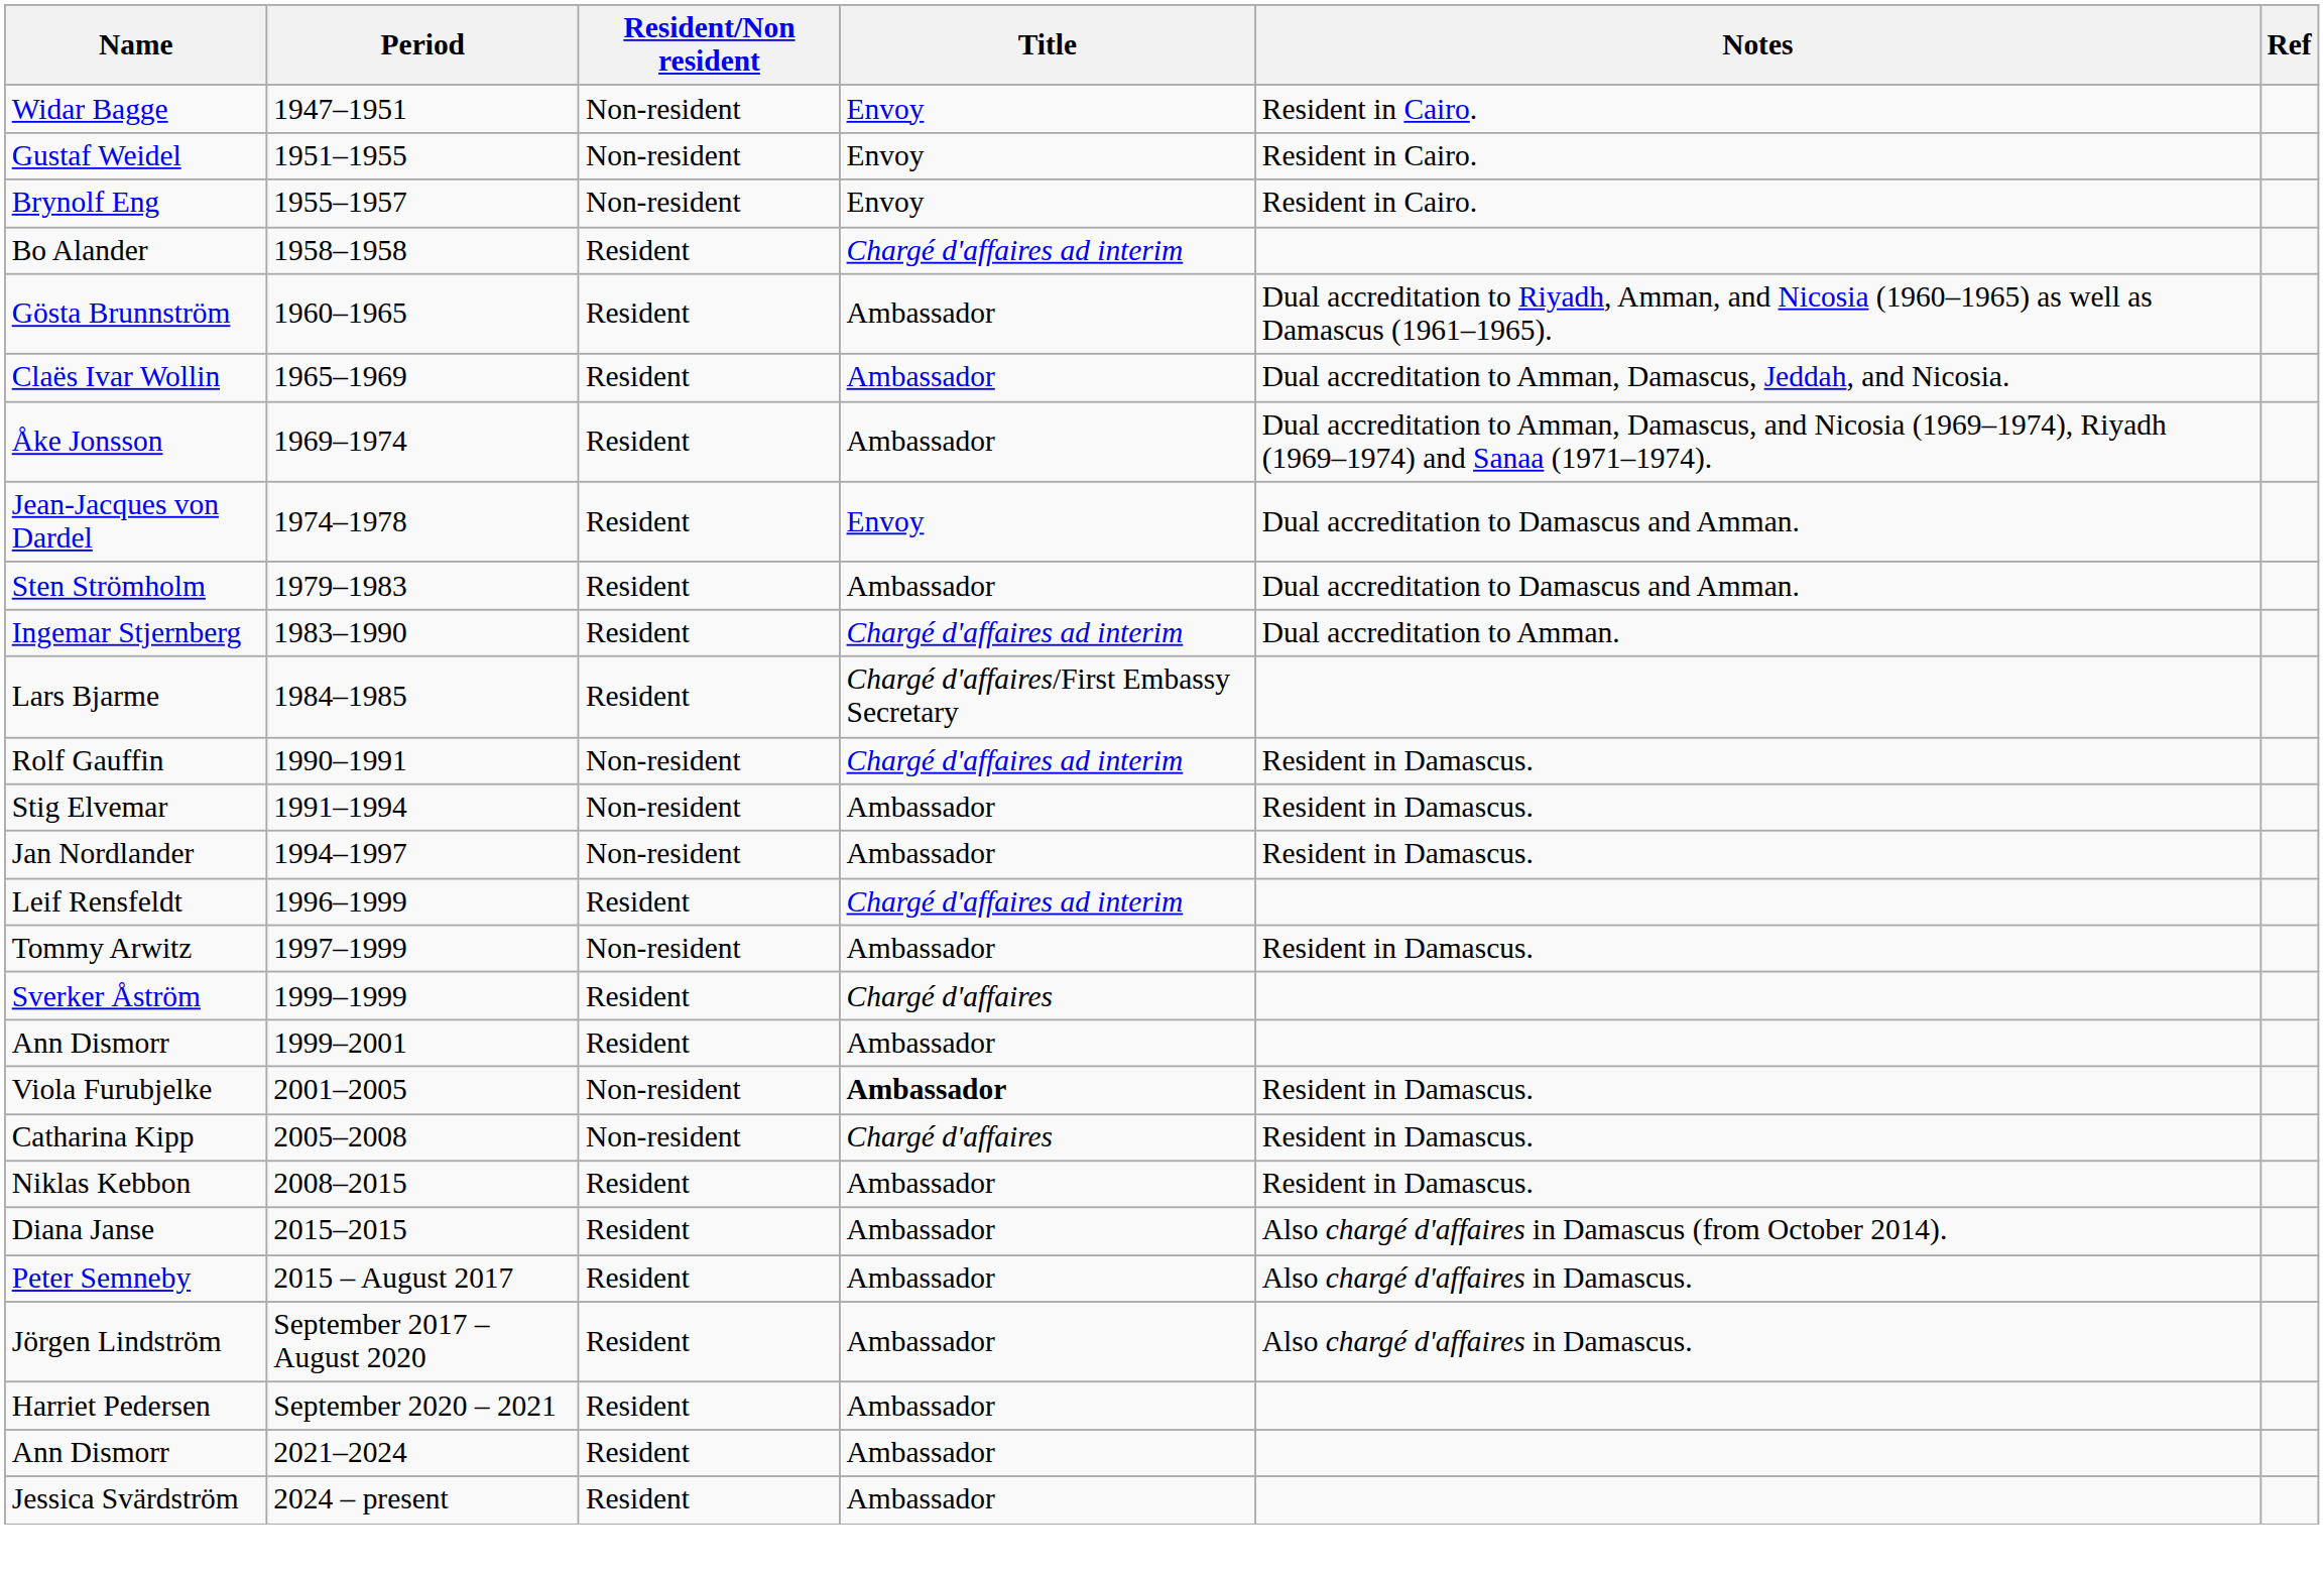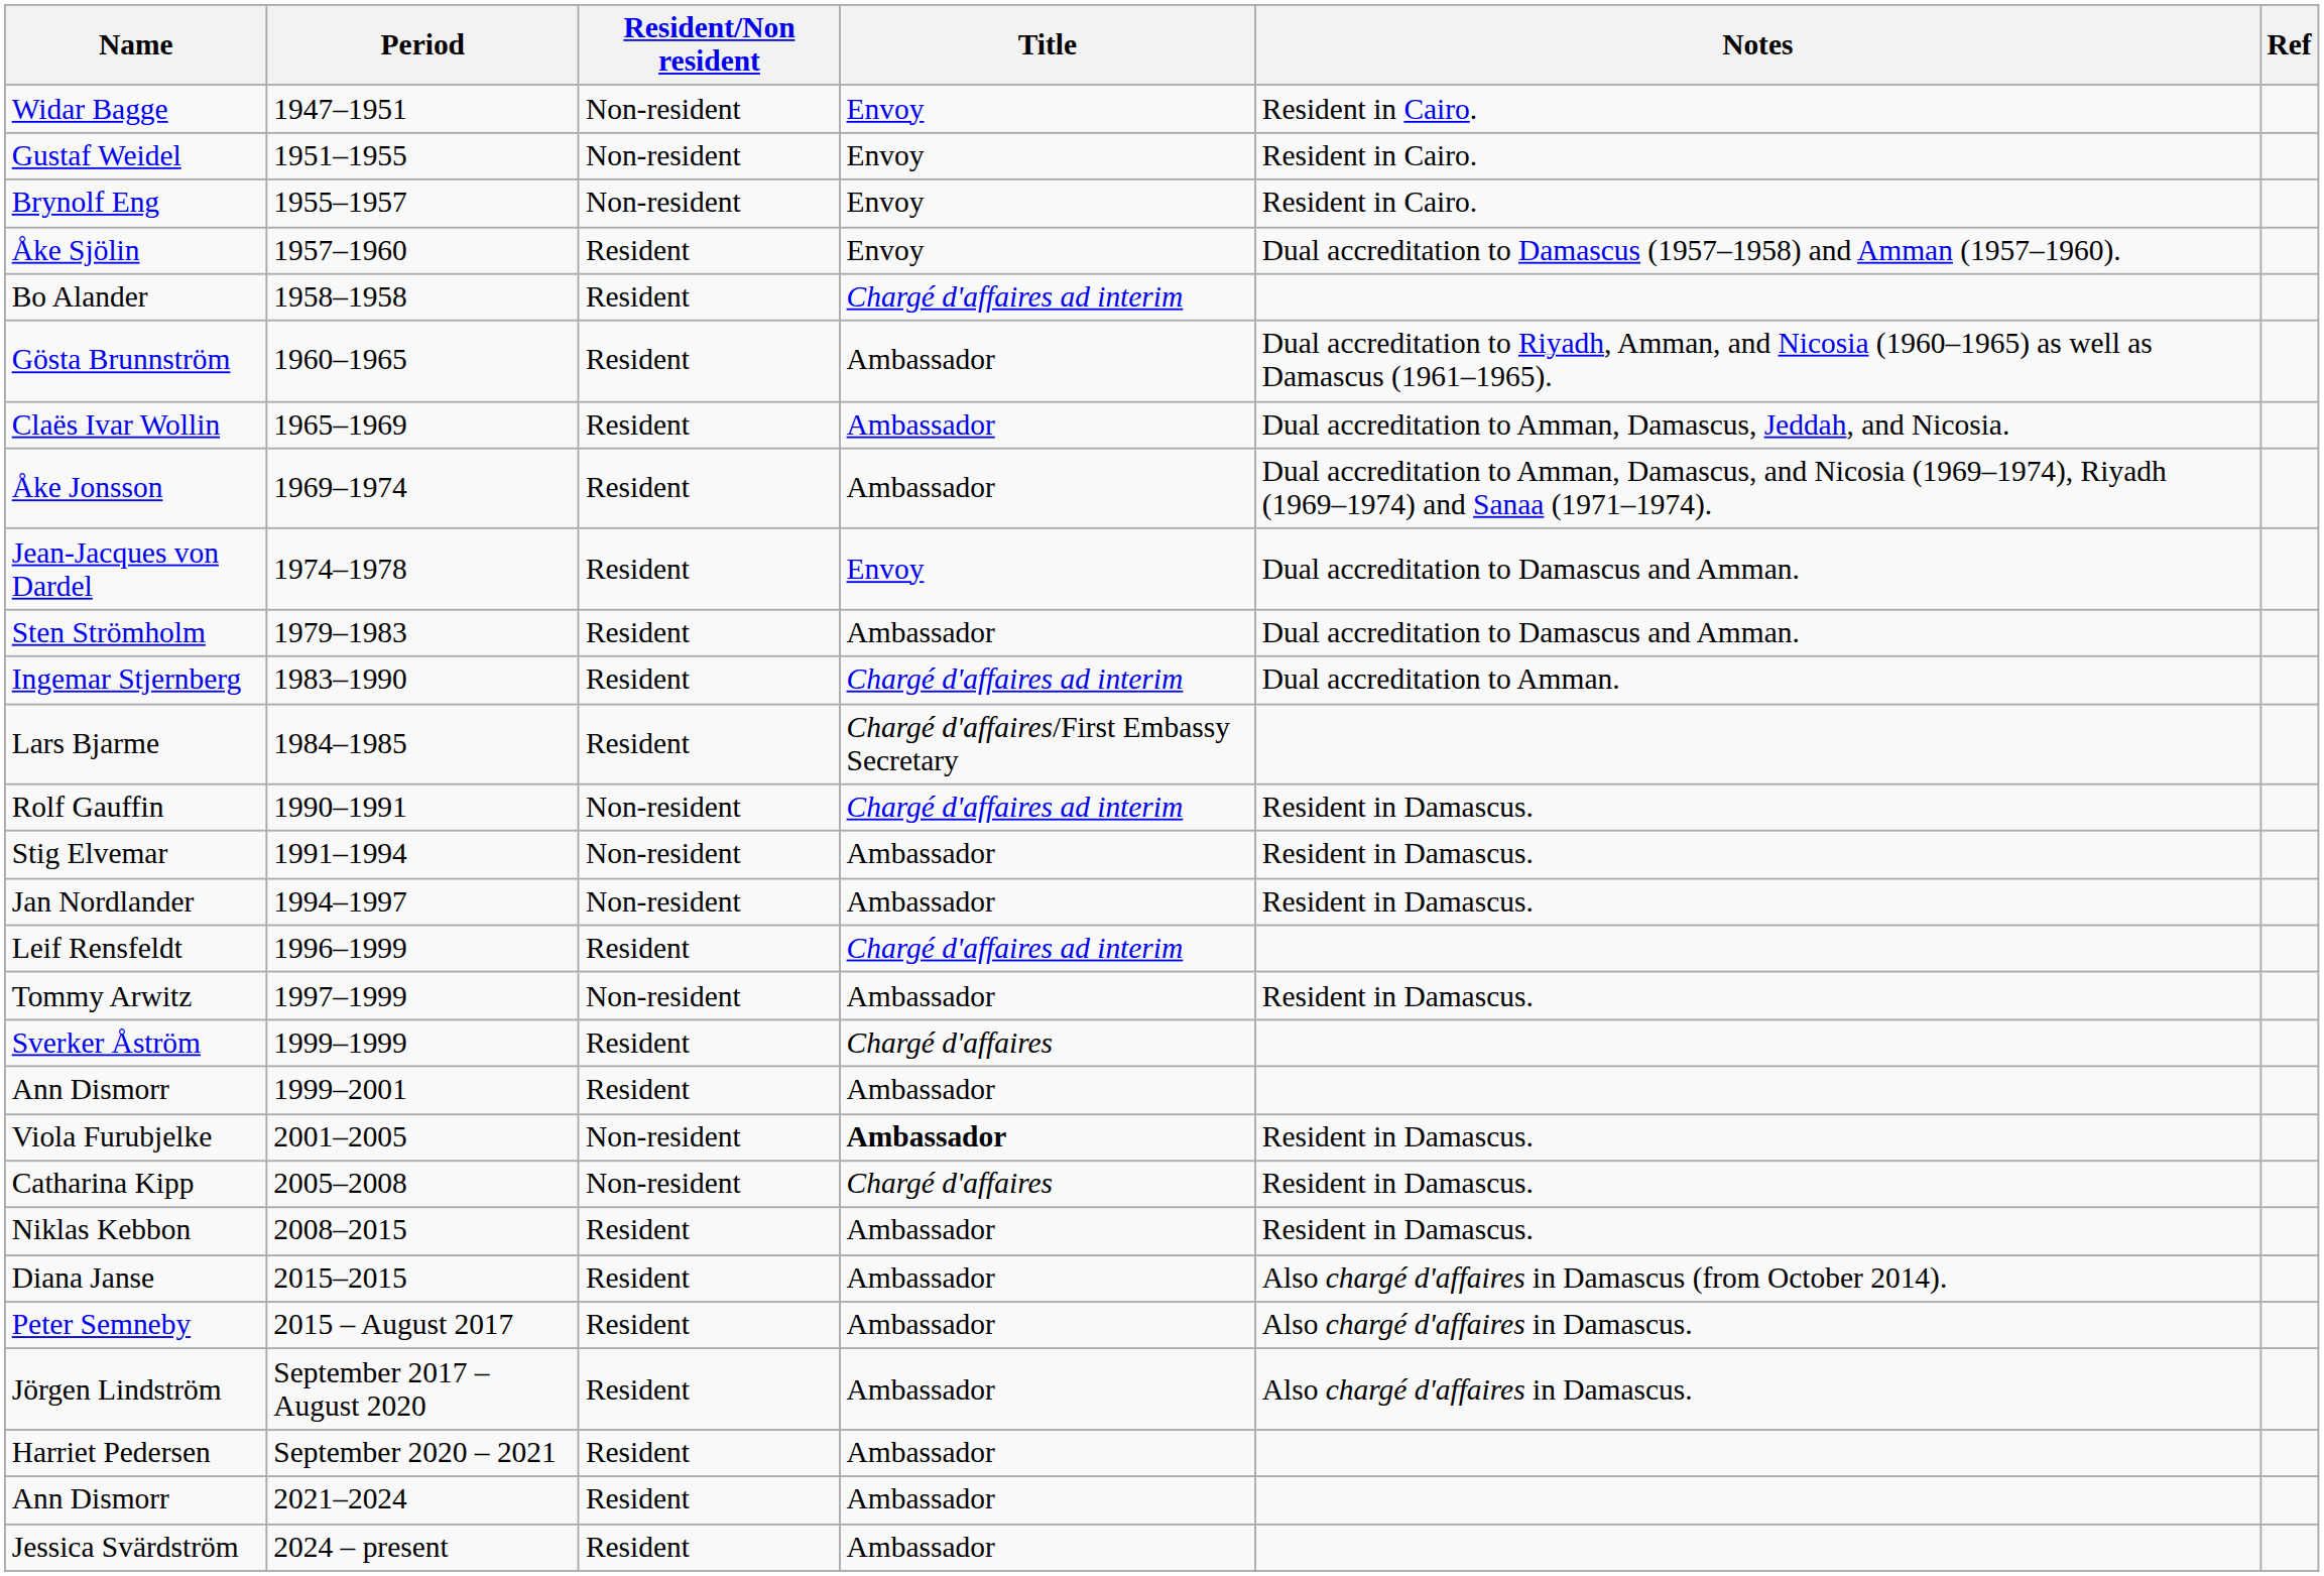+ row: Åke Sjölin | 1957–1960 | Resident | Envoy | Dual accreditation to Damascus (1957–1958) and Amman (1957–1960).
